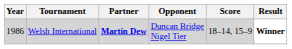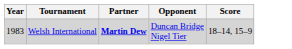- column: Result | Winner
Welsh International | Year: 1986 -> 1983
